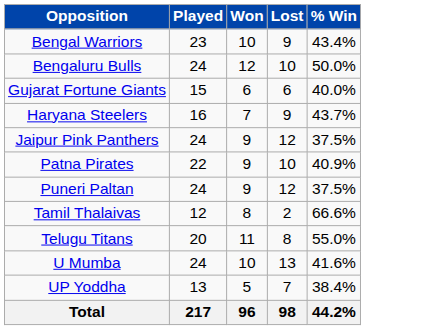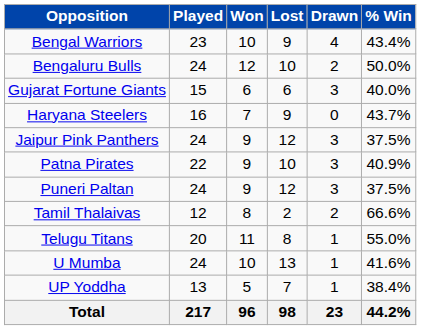+ column: Drawn | 4 | 2 | 3 | 0 | 3 | 3 | 3 | 2 | 1 | 1 | 1 | 23
